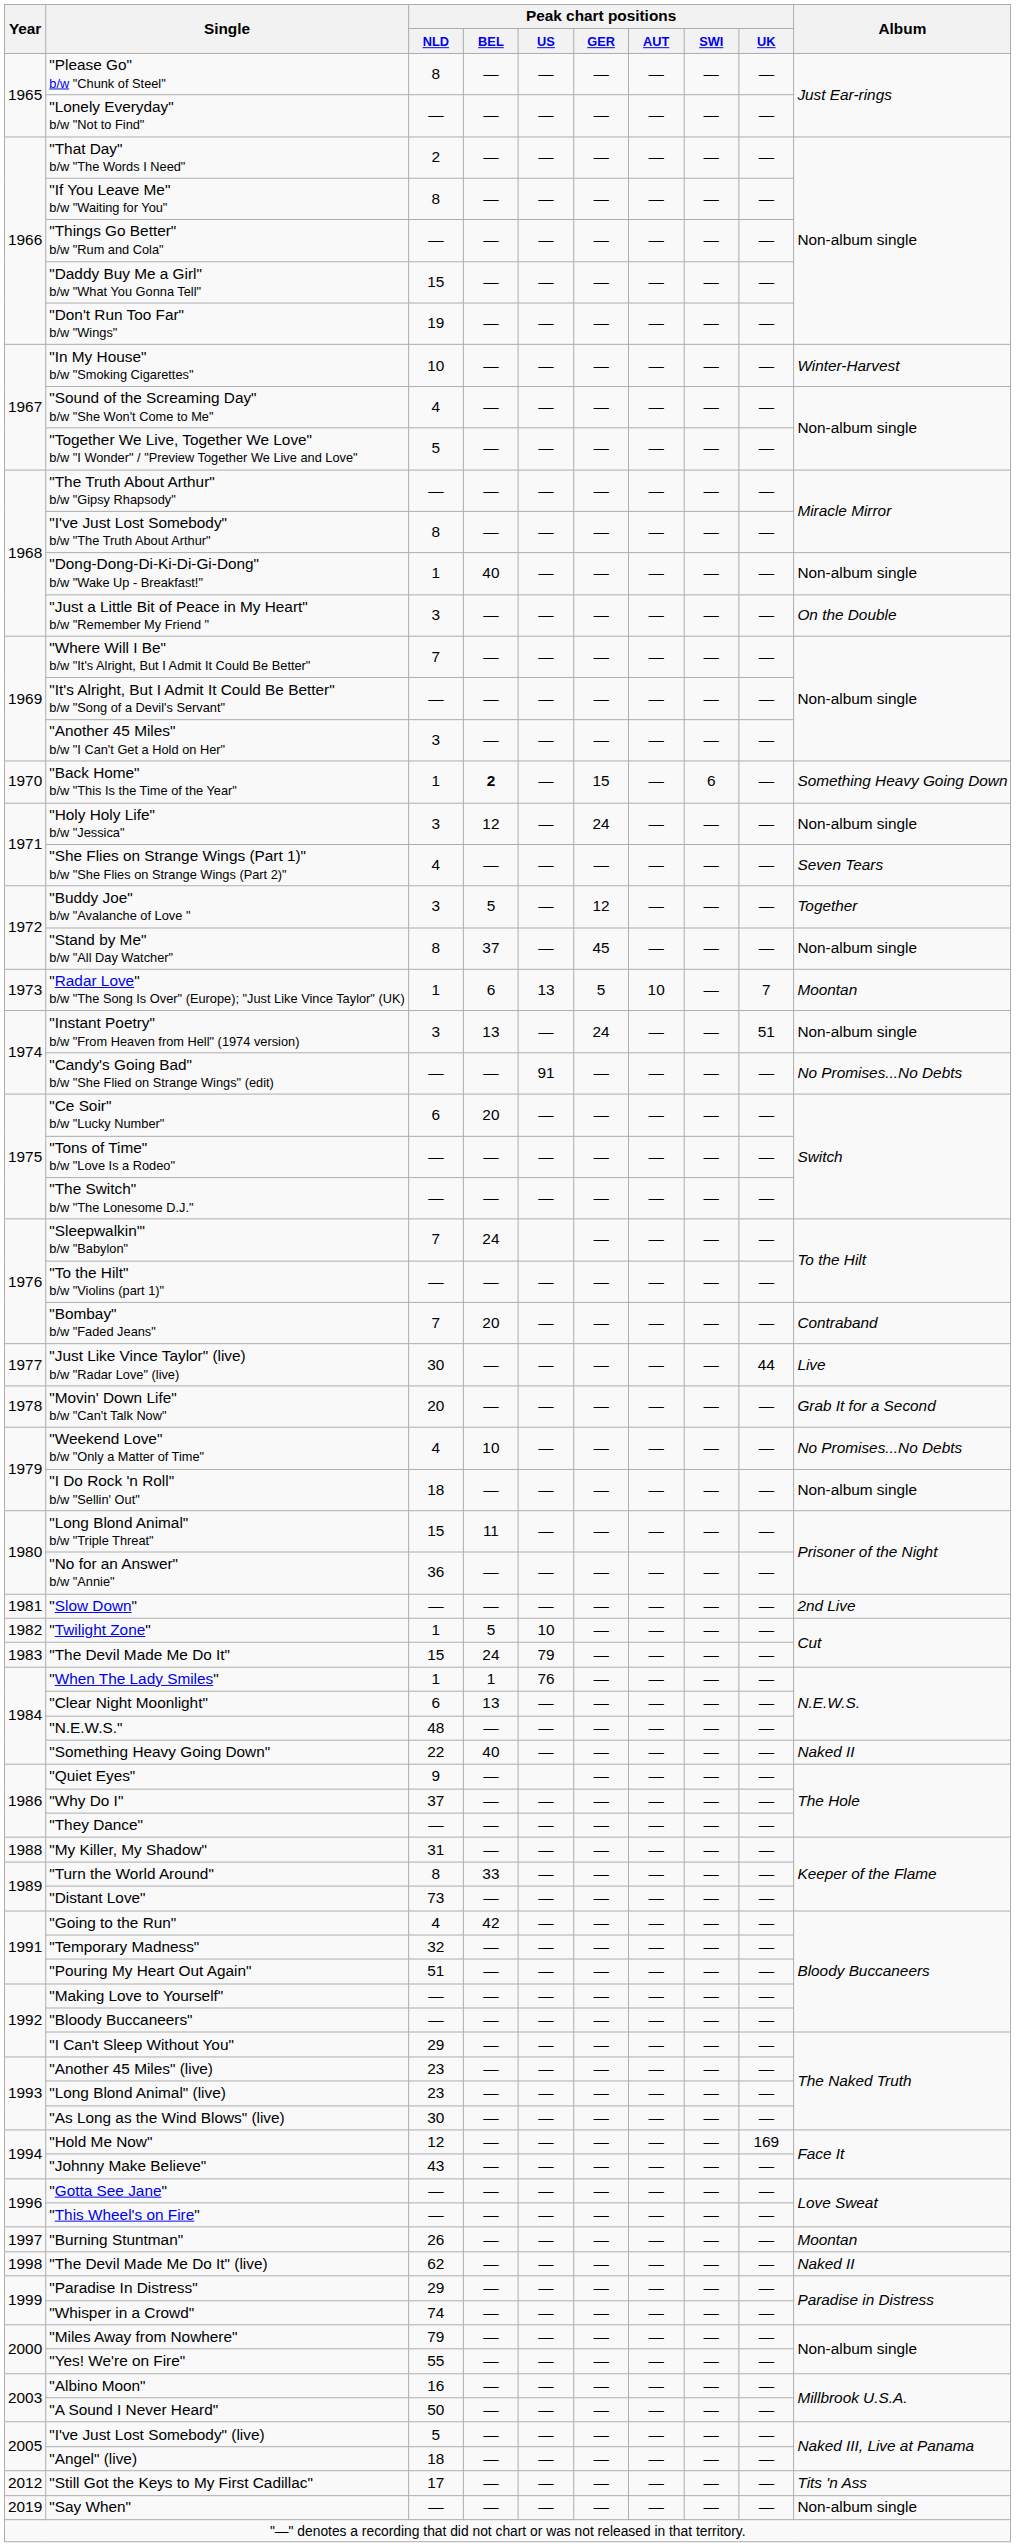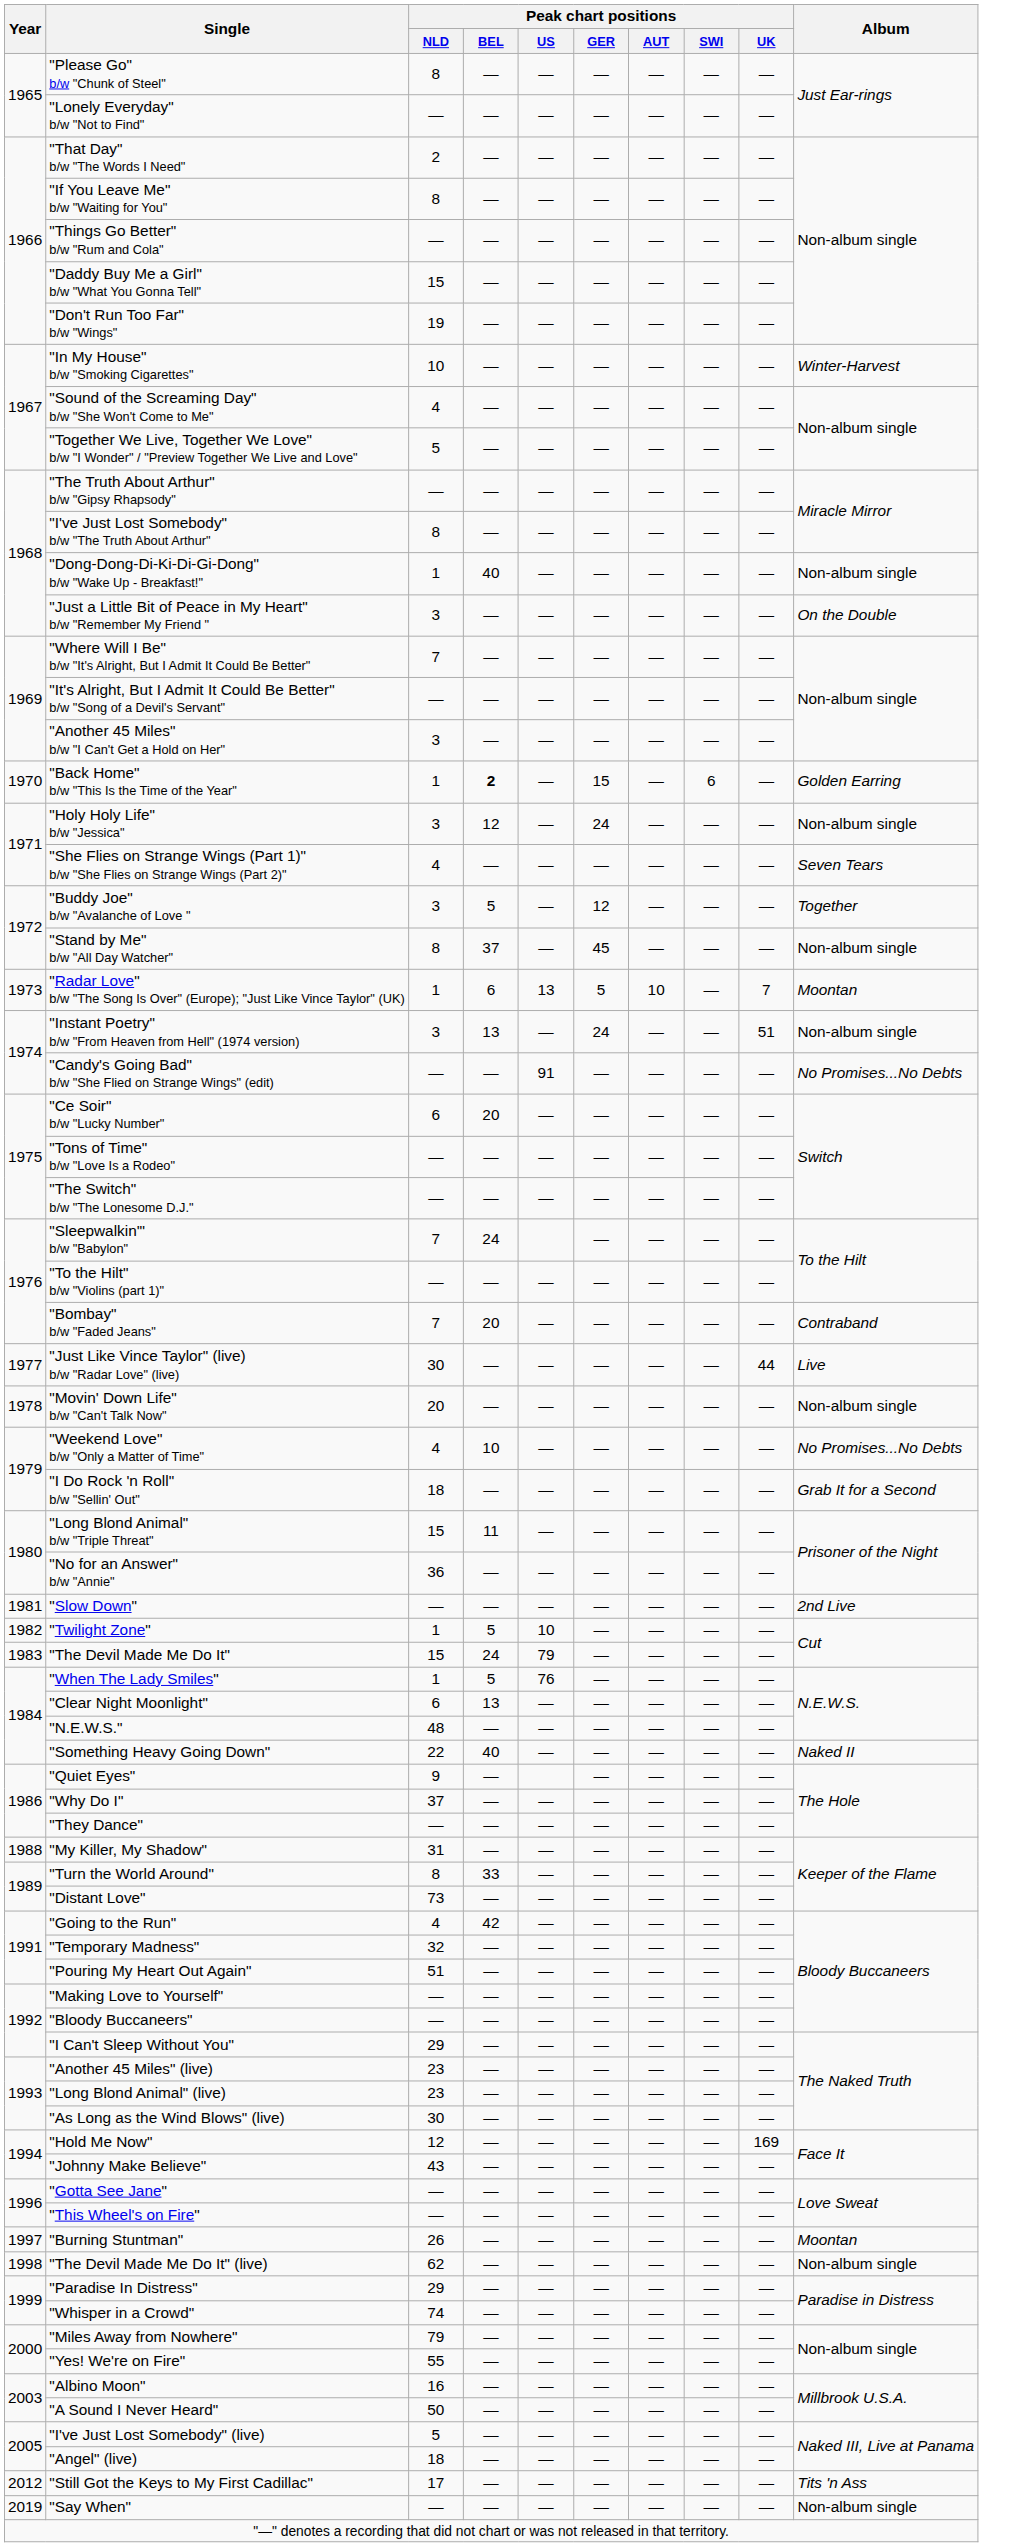"Back Home" b/w "This Is the Time of the Year" | Album: Something Heavy Going Down -> Golden Earring
"Movin' Down Life" b/w "Can't Talk Now" | Album: Grab It for a Second -> Non-album single
"I Do Rock 'n Roll" b/w "Sellin' Out" | Album: Non-album single -> Grab It for a Second
"When The Lady Smiles" | Peak chart positions / BEL: 1 -> 5
"The Devil Made Me Do It" (live) | Album: Naked II -> Non-album single
